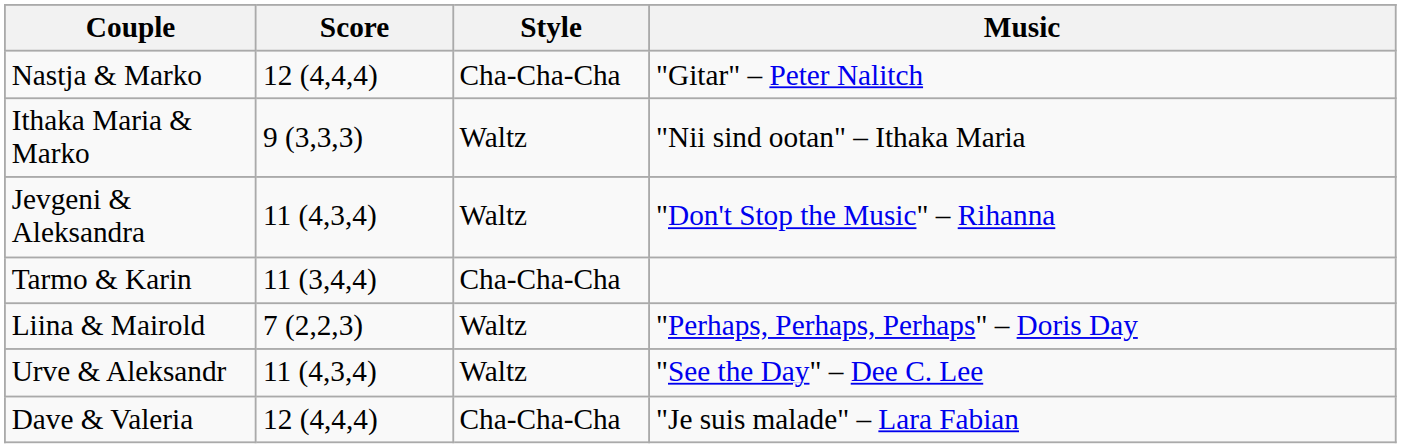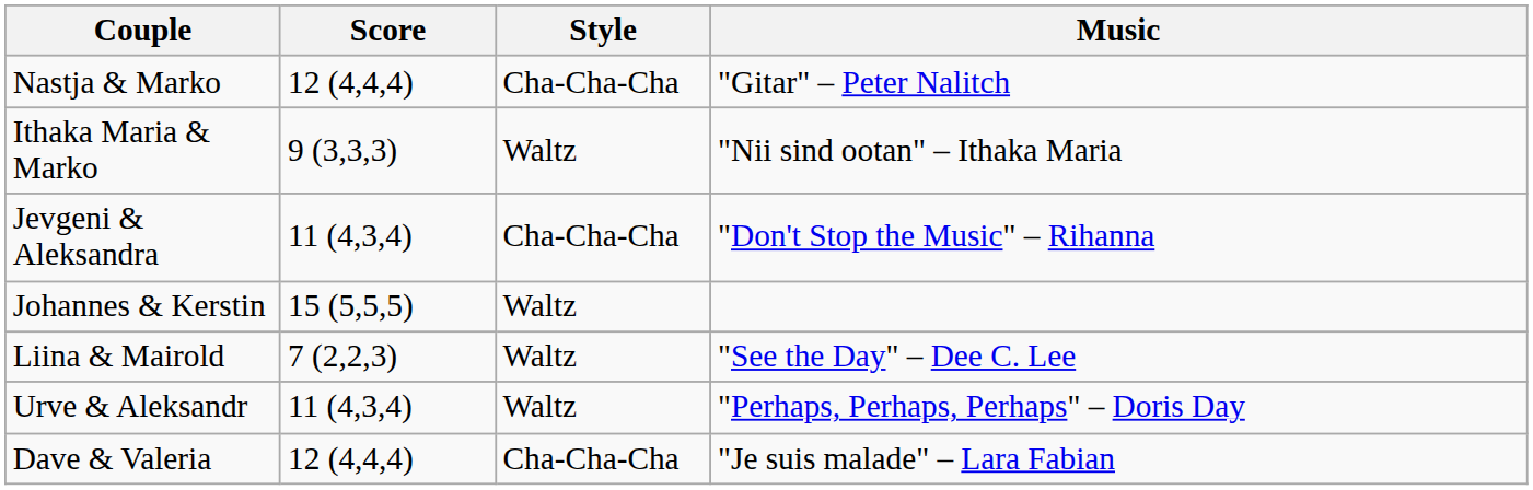Jevgeni & Aleksandra | Style: Waltz -> Cha-Cha-Cha
+ row: Johannes & Kerstin | 15 (5,5,5) | Waltz
- row: Tarmo & Karin | 11 (3,4,4) | Cha-Cha-Cha
Liina & Mairold | Music: "Perhaps, Perhaps, Perhaps" – Doris Day -> "See the Day" – Dee C. Lee
Urve & Aleksandr | Music: "See the Day" – Dee C. Lee -> "Perhaps, Perhaps, Perhaps" – Doris Day
